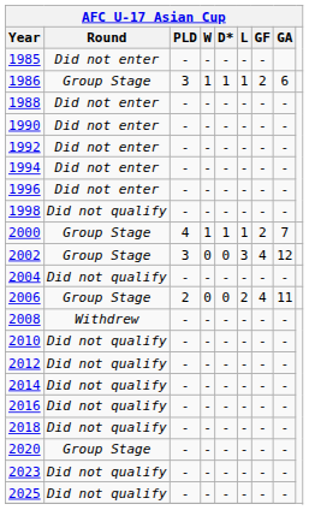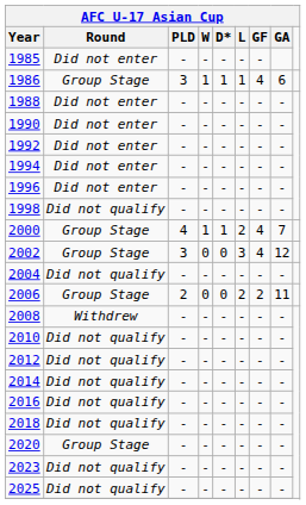1986 | GF: 2 -> 4
2000 | L: 1 -> 2
2000 | GF: 2 -> 4
2006 | GF: 4 -> 2
